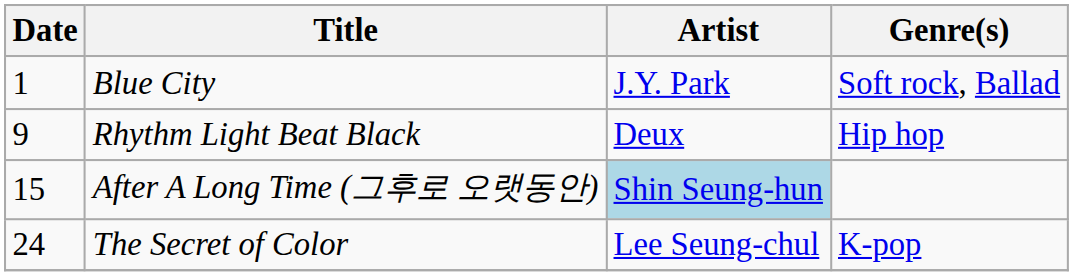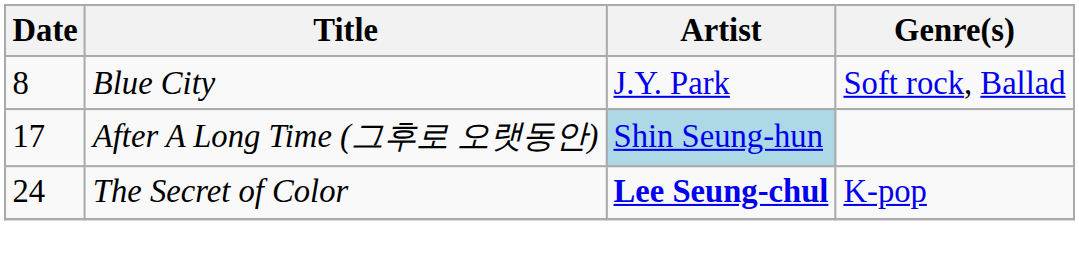Blue City | Date: 1 -> 8
- row: 9 | Rhythm Light Beat Black | Deux | Hip hop
After A Long Time (그후로 오랫동안) | Date: 15 -> 17
The Secret of Color | Artist: normal -> bold
